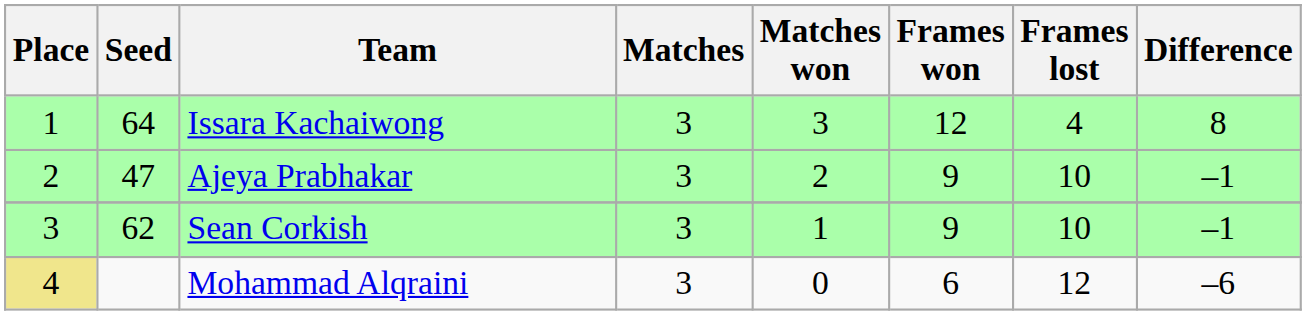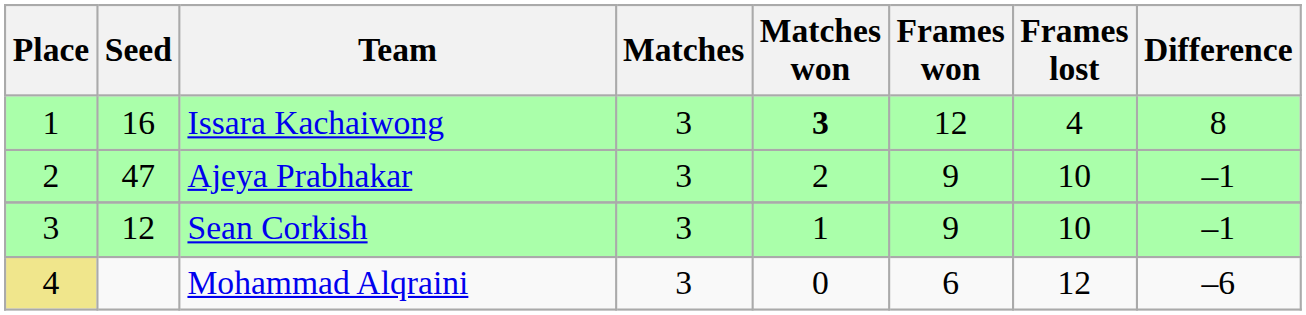Issara Kachaiwong | Seed: 64 -> 16
Issara Kachaiwong | Matches won: normal -> bold
Sean Corkish | Seed: 62 -> 12
